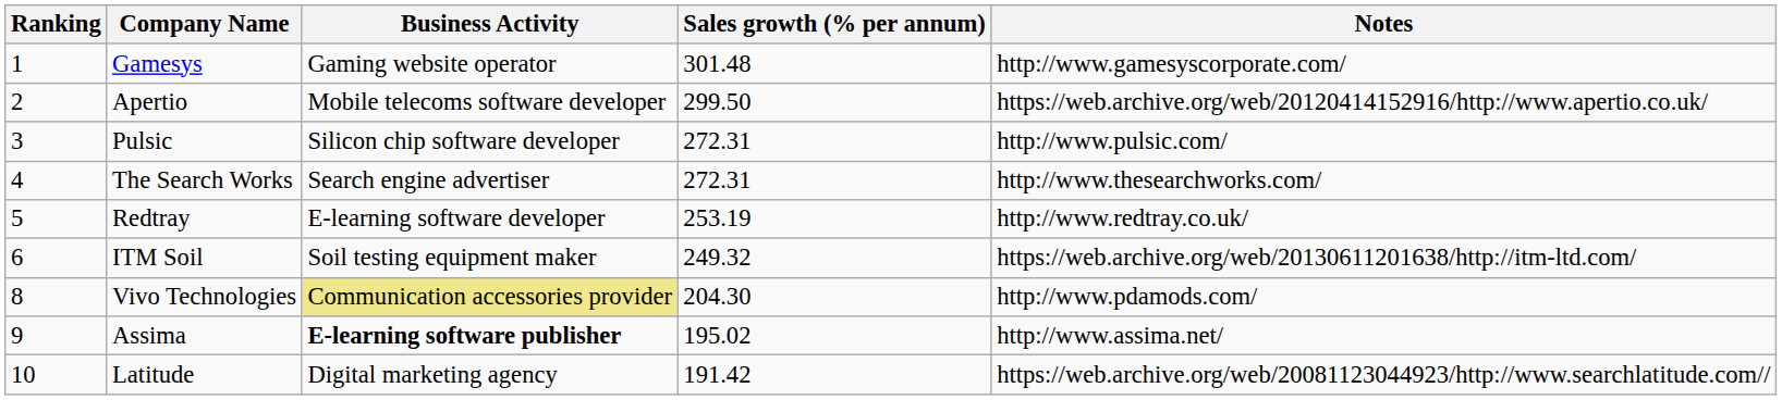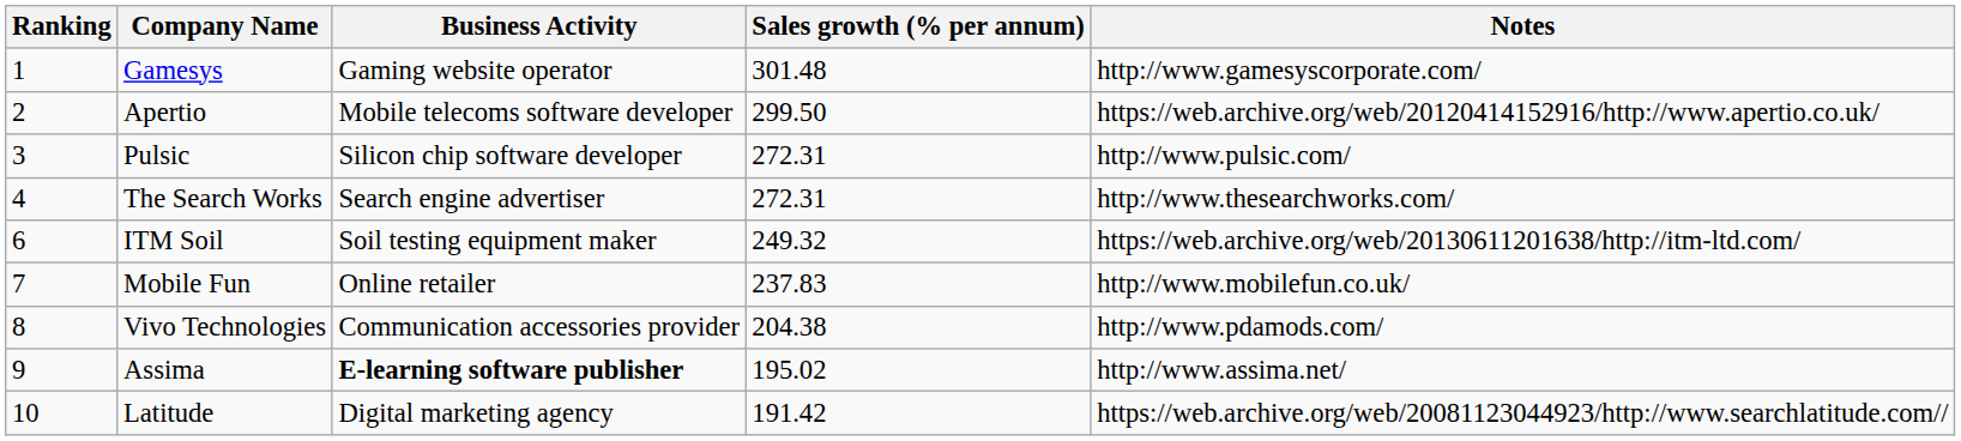- row: 5 | Redtray | E-learning software developer | 253.19 | http://www.redtray.co.uk/
+ row: 7 | Mobile Fun | Online retailer | 237.83 | http://www.mobilefun.co.uk/
Vivo Technologies | Business Activity: khaki background -> no background
Vivo Technologies | Sales growth (% per annum): 204.30 -> 204.38
